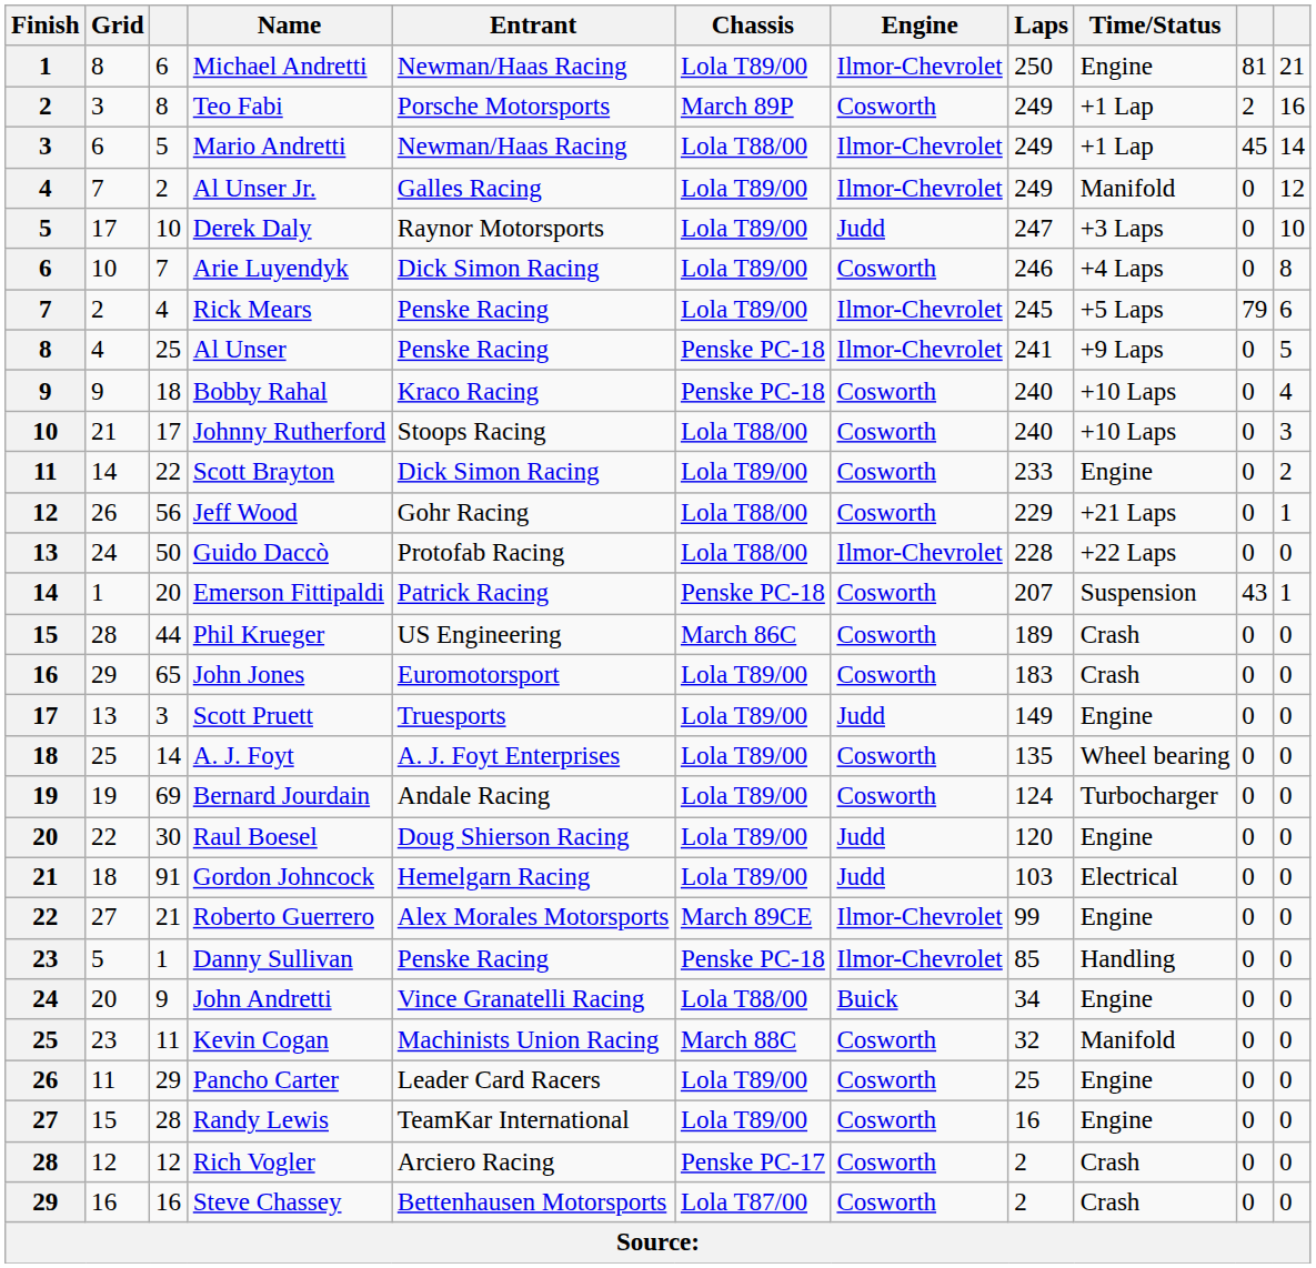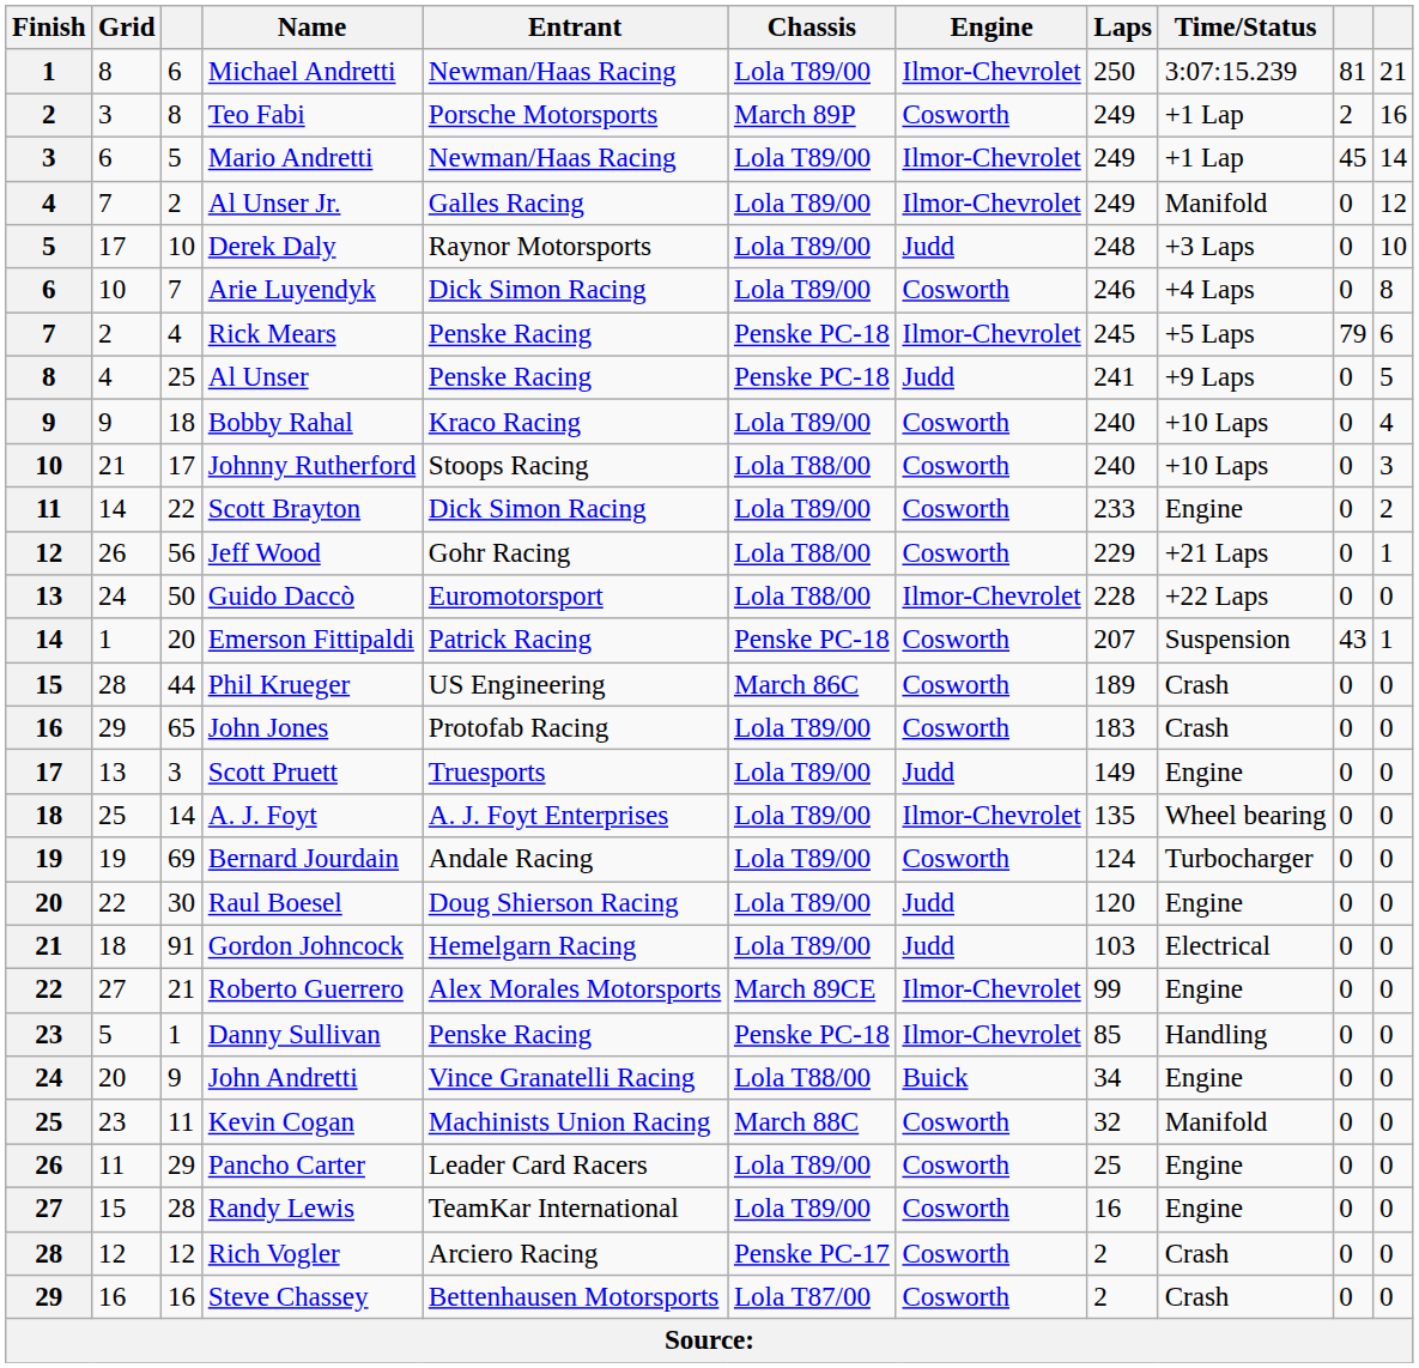Michael Andretti | Time/Status: Engine -> 3:07:15.239
Mario Andretti | Chassis: Lola T88/00 -> Lola T89/00
Derek Daly | Laps: 247 -> 248
Rick Mears | Chassis: Lola T89/00 -> Penske PC-18
Al Unser | Engine: Ilmor-Chevrolet -> Judd
Bobby Rahal | Chassis: Penske PC-18 -> Lola T89/00
Guido Daccò | Entrant: Protofab Racing -> Euromotorsport
John Jones | Entrant: Euromotorsport -> Protofab Racing
A. J. Foyt | Engine: Cosworth -> Ilmor-Chevrolet
